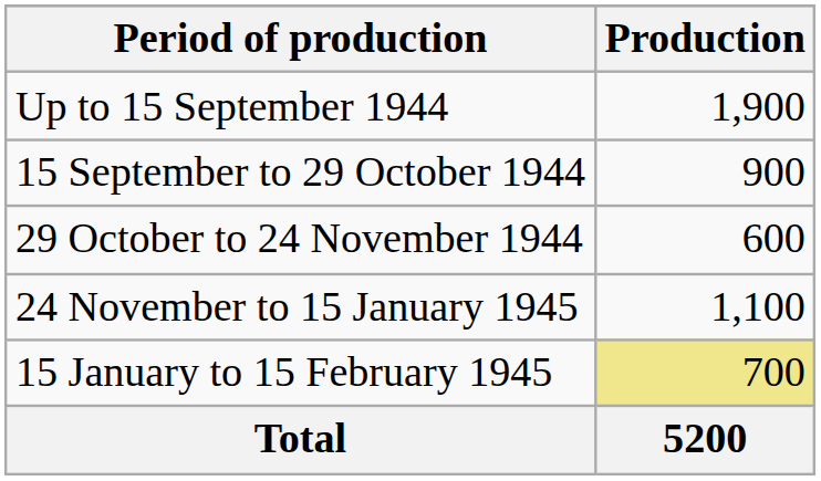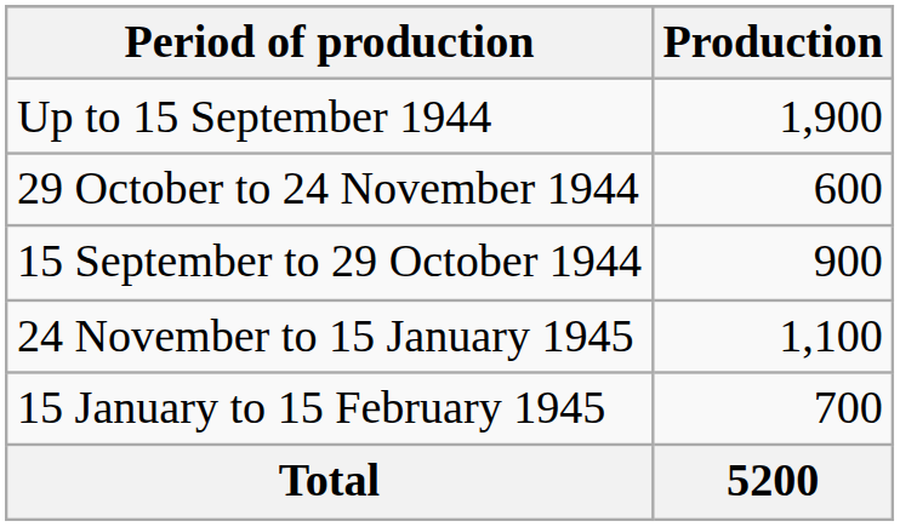rows swapped: 15 September to 29 October 1944 <-> 29 October to 24 November 1944
15 January to 15 February 1945 | Production: khaki background -> no background
